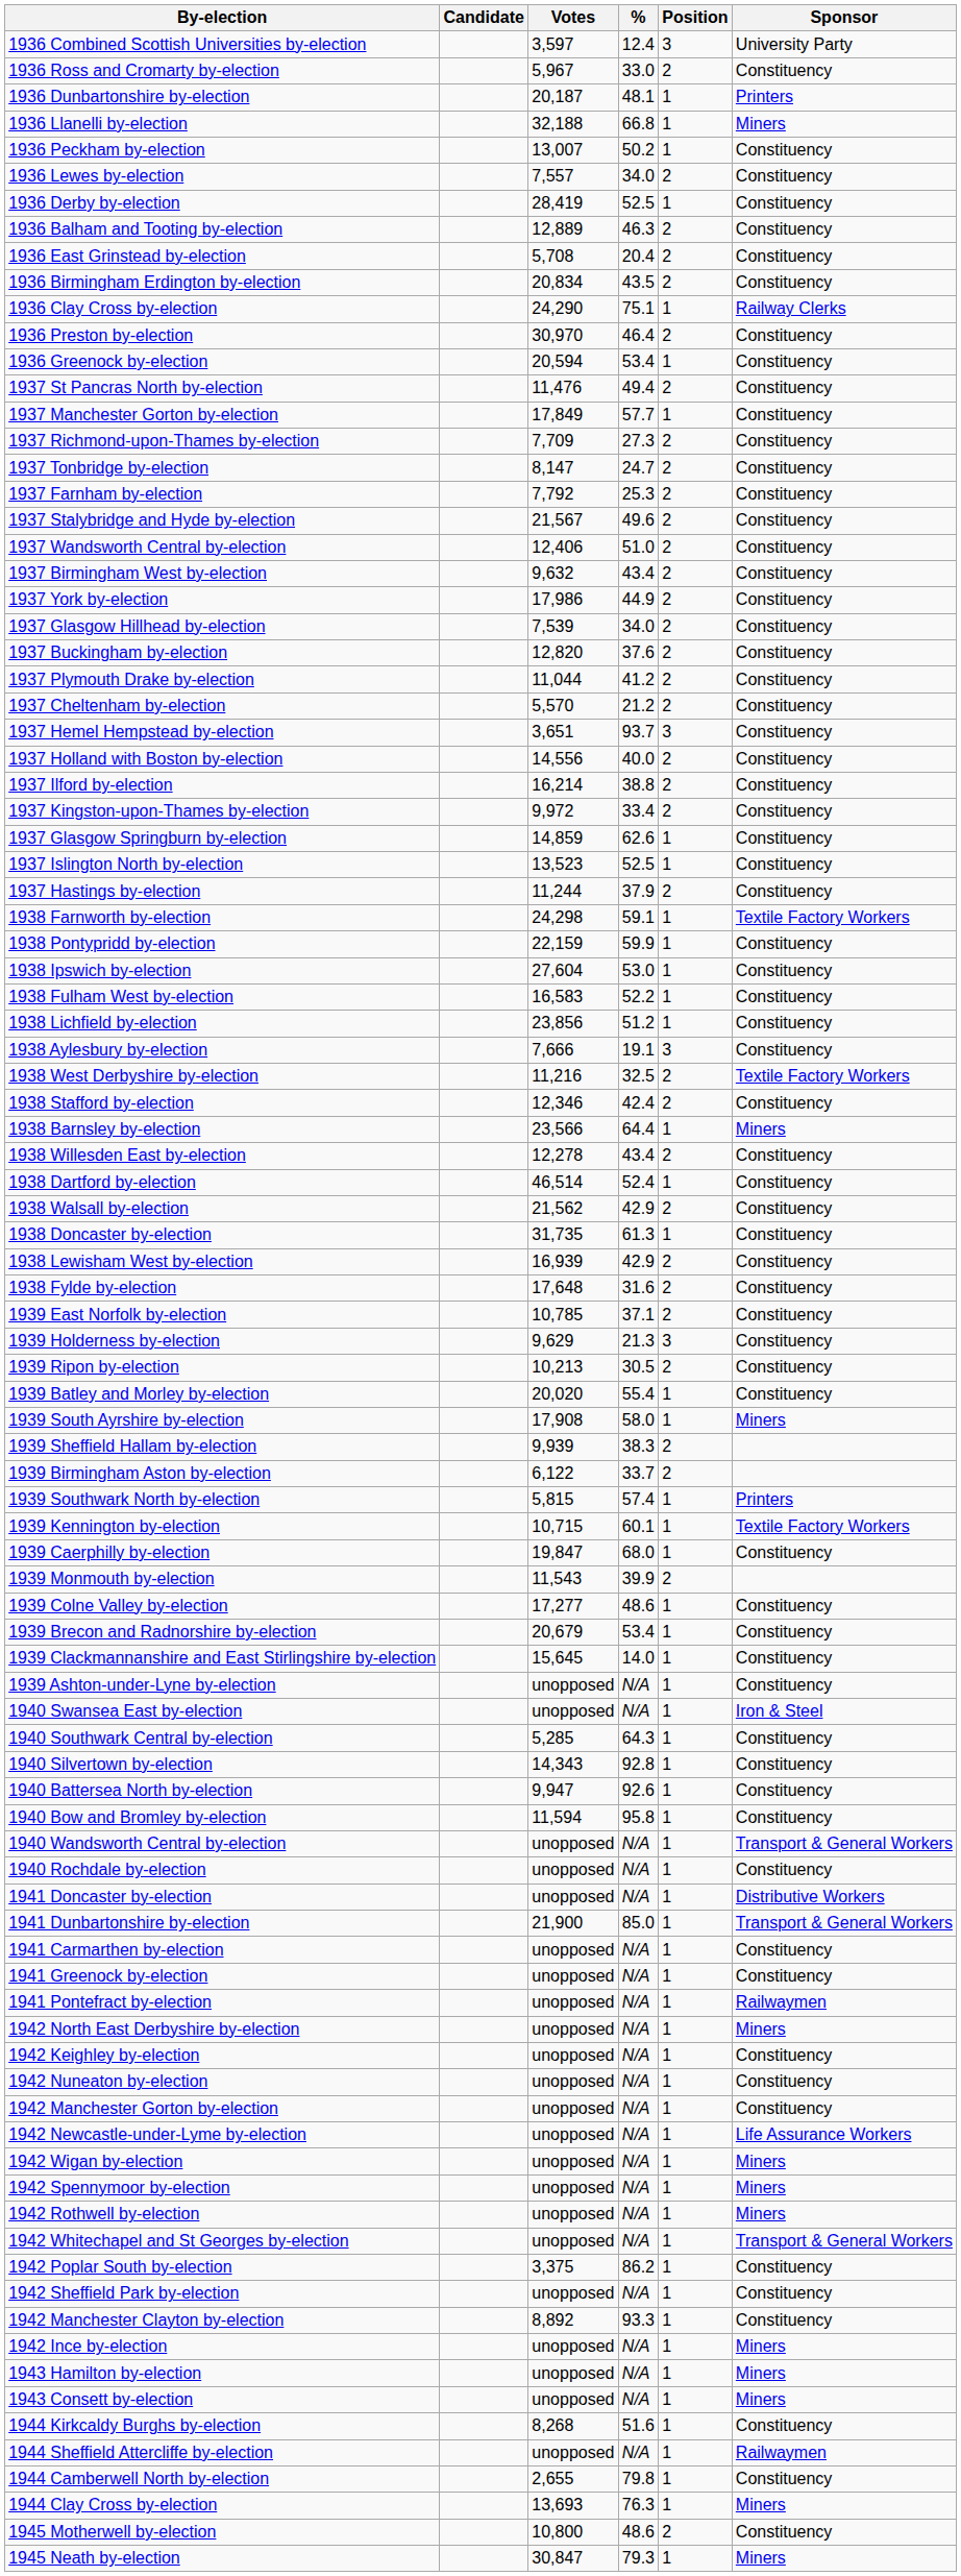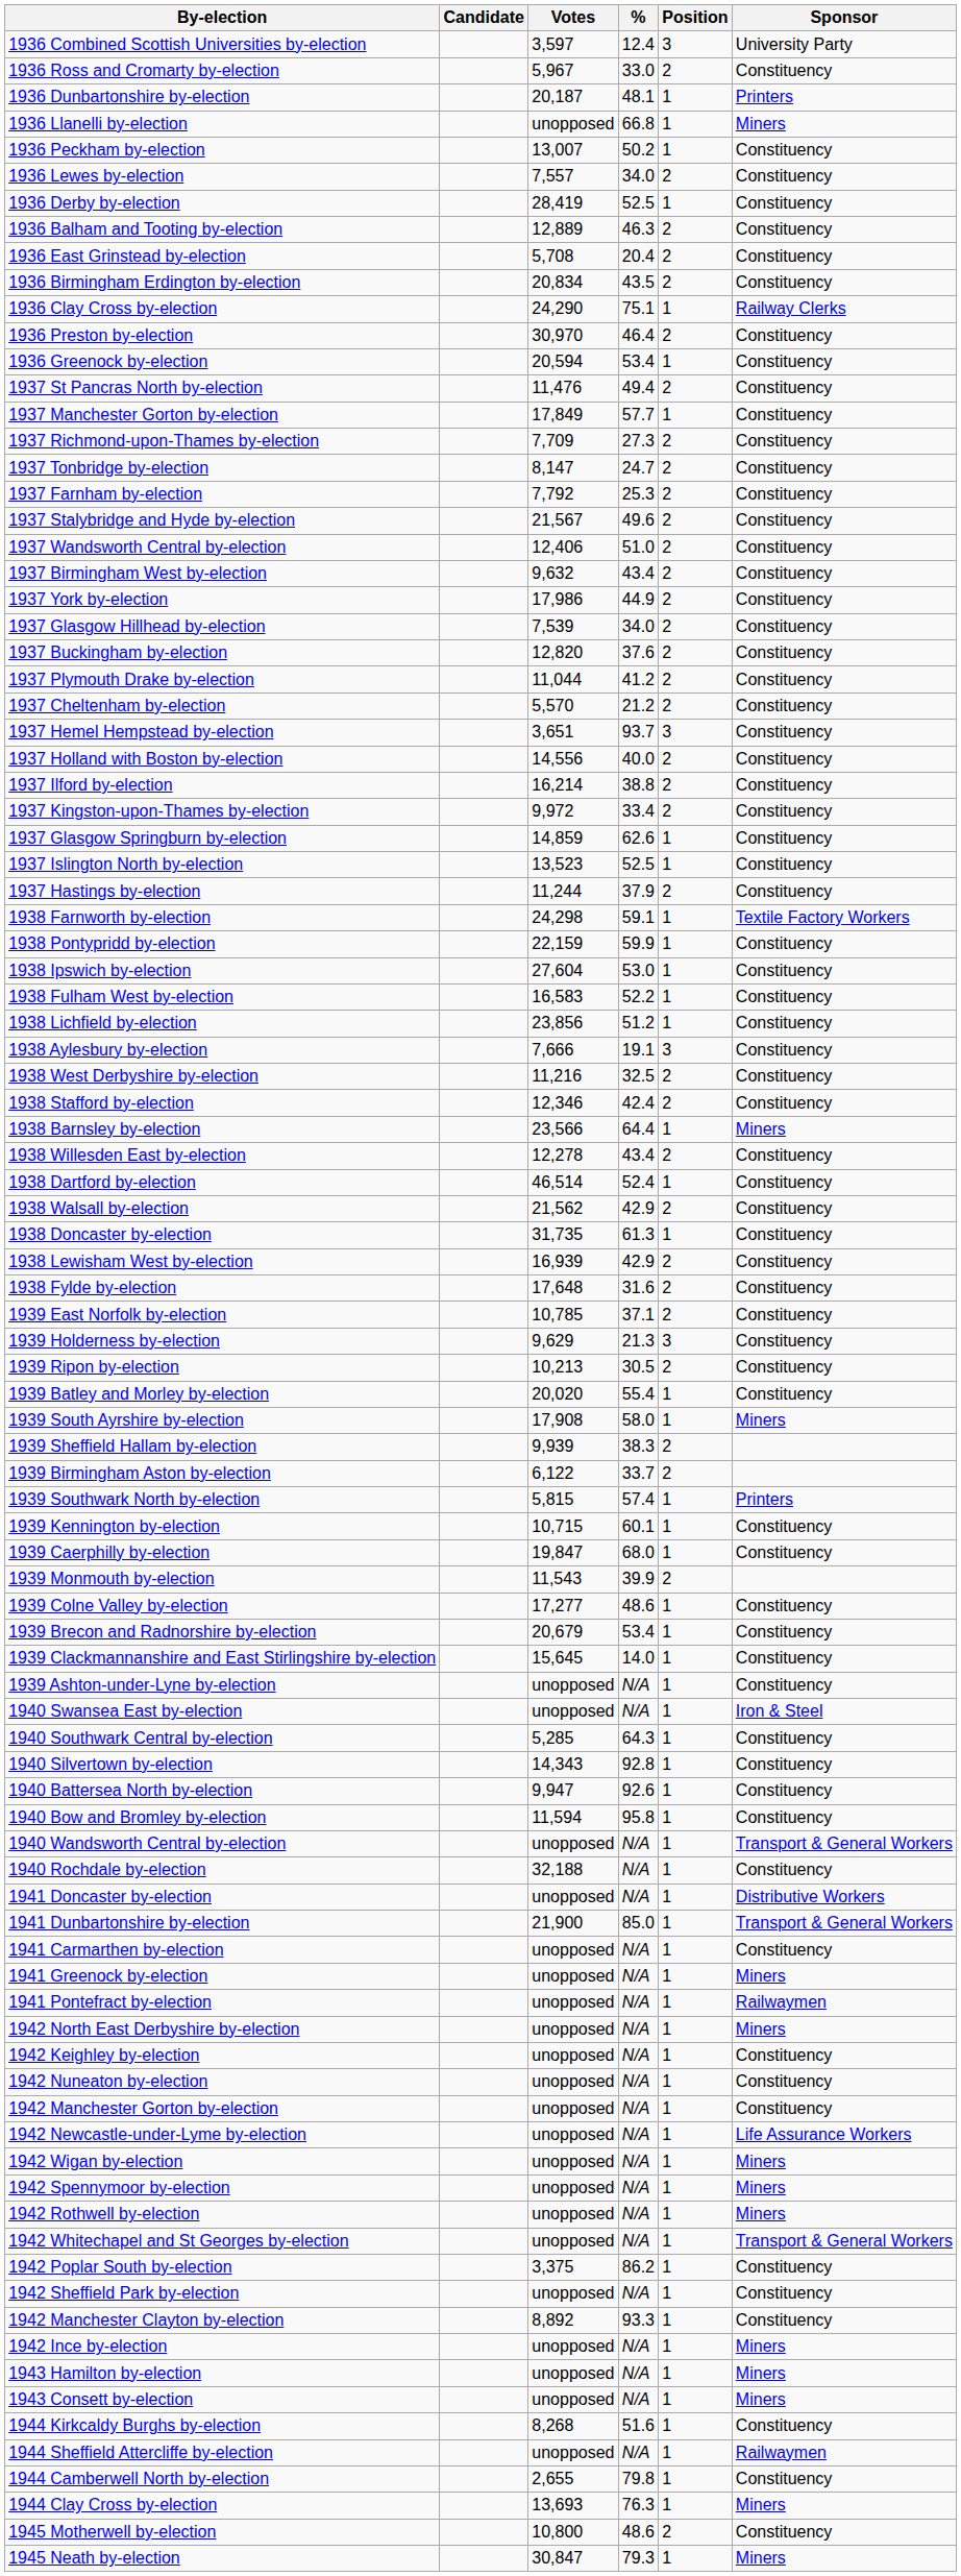1936 Llanelli by-election | Votes: 32,188 -> unopposed
1938 West Derbyshire by-election | Sponsor: Textile Factory Workers -> Constituency
1939 Kennington by-election | Sponsor: Textile Factory Workers -> Constituency
1940 Rochdale by-election | Votes: unopposed -> 32,188
1941 Greenock by-election | Sponsor: Constituency -> Miners
